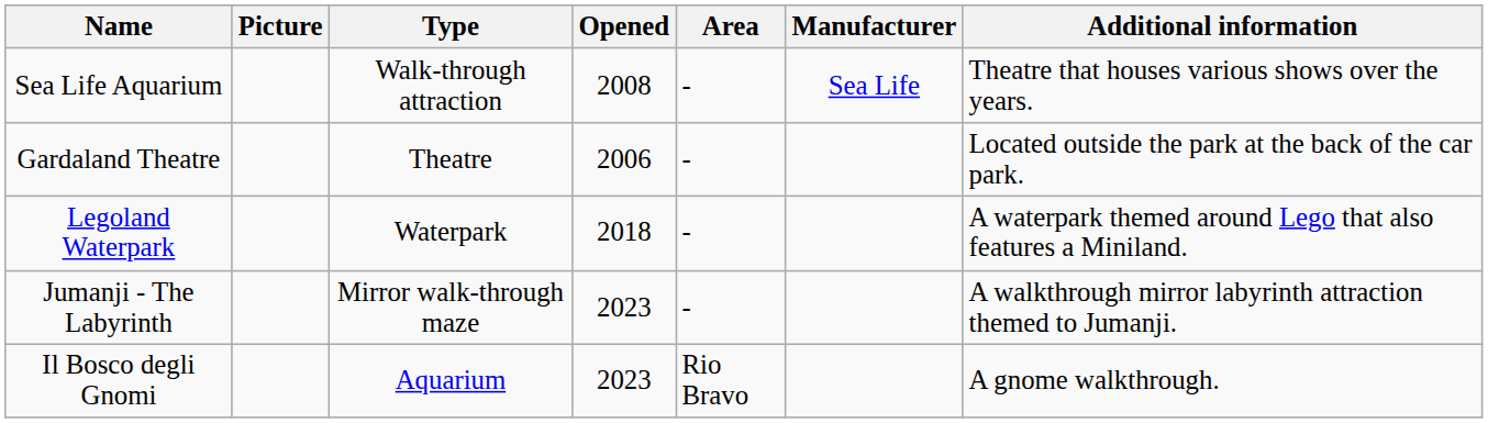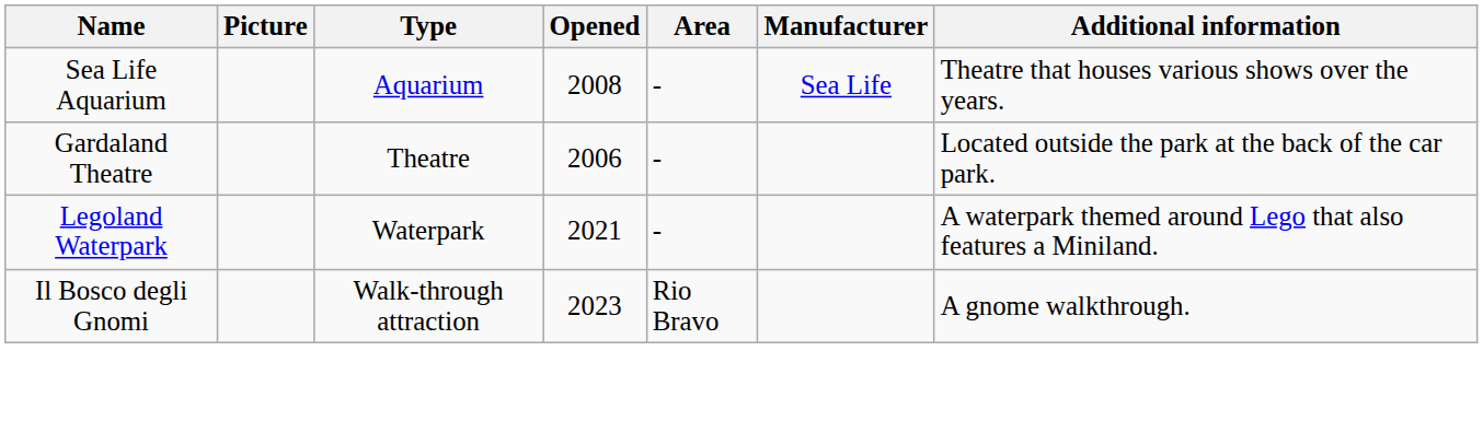Sea Life Aquarium | Type: Walk-through attraction -> Aquarium
Legoland Waterpark | Opened: 2018 -> 2021
- row: Jumanji - The Labyrinth | Mirror walk-through maze | 2023 | - | A walkthrough mirror labyrinth attraction themed to Jumanji.
Il Bosco degli Gnomi | Type: Aquarium -> Walk-through attraction
